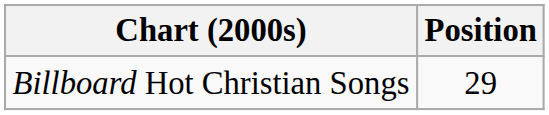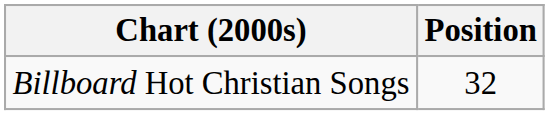Billboard Hot Christian Songs | Position: 29 -> 32
